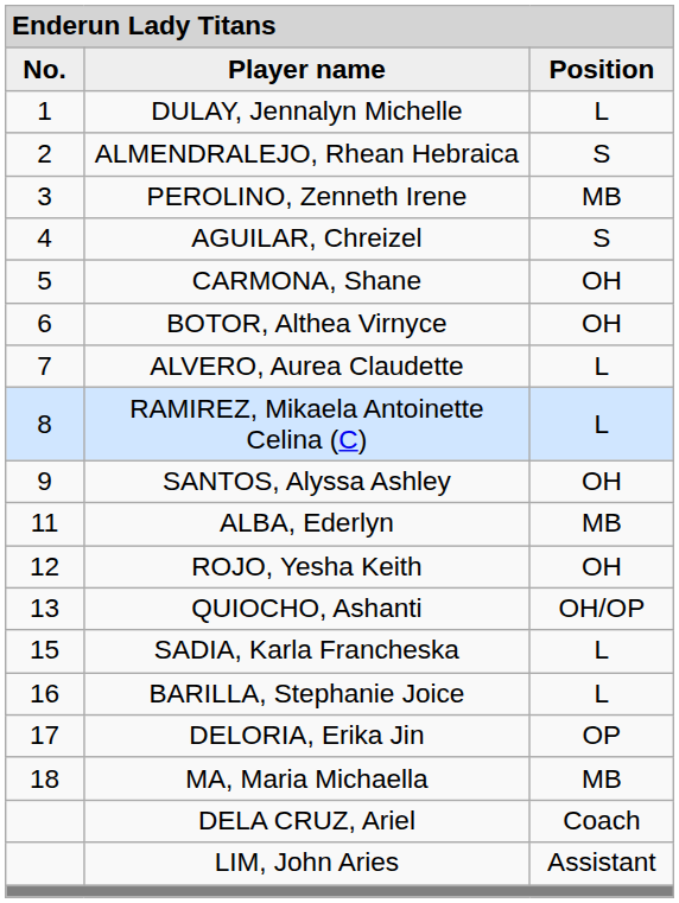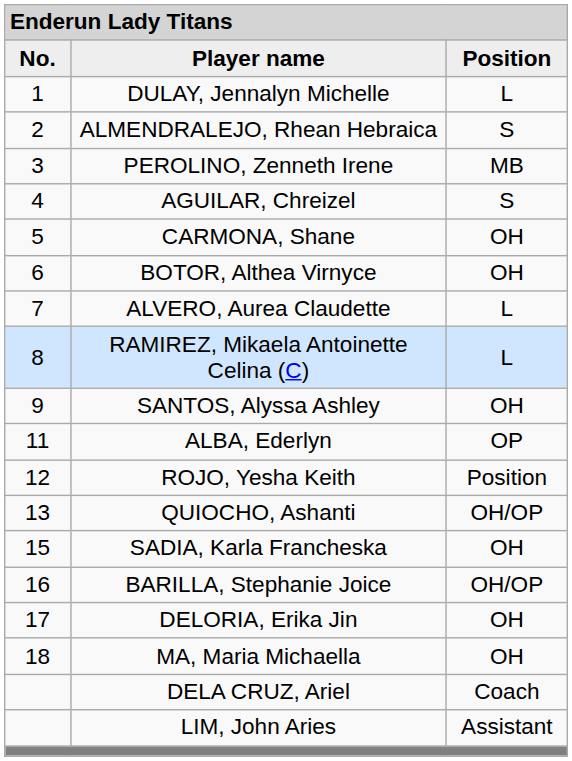ALBA, Ederlyn | column 3: MB -> OP
ROJO, Yesha Keith | column 3: OH -> Position
SADIA, Karla Francheska | column 3: L -> OH
BARILLA, Stephanie Joice | column 3: L -> OH/OP
DELORIA, Erika Jin | column 3: OP -> OH
MA, Maria Michaella | column 3: MB -> OH
